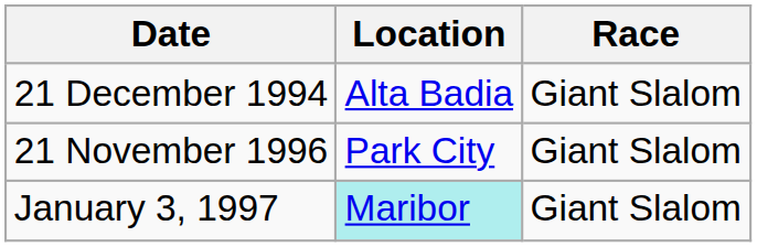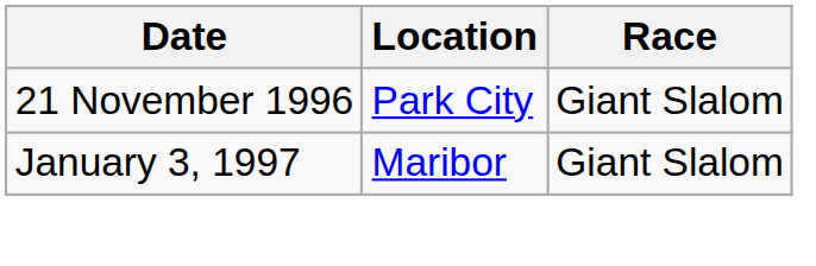- row: 21 December 1994 | Alta Badia | Giant Slalom
January 3, 1997 | Location: paleturquoise background -> no background
